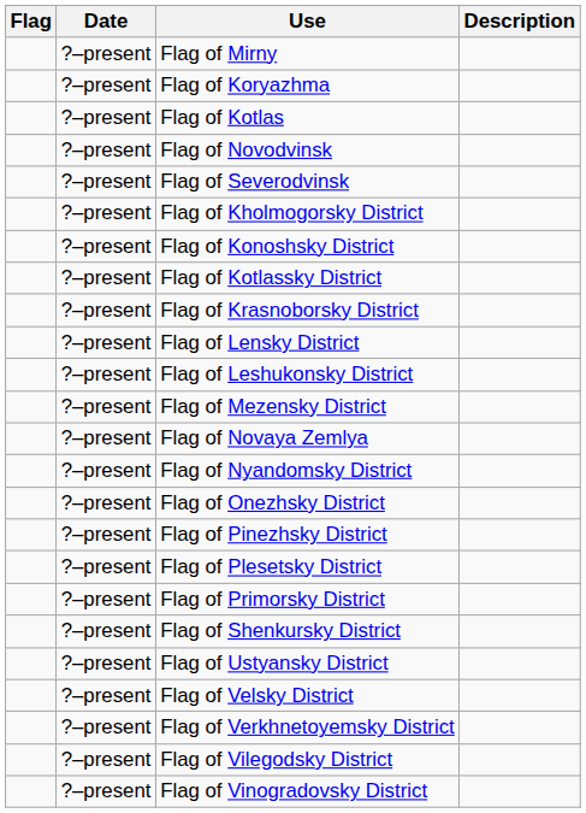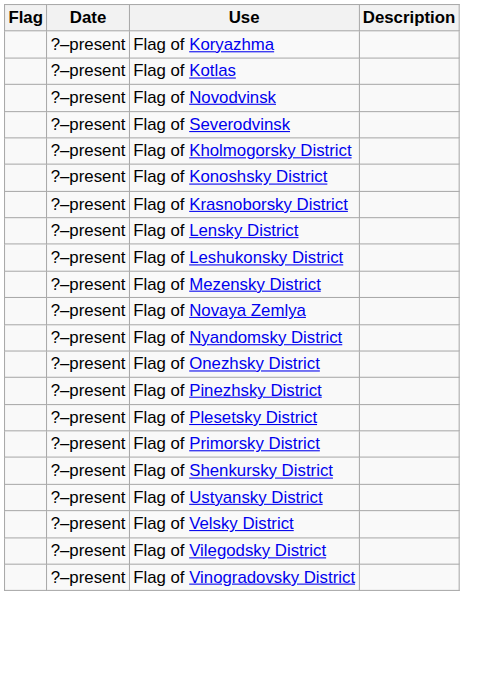- row: ?–present | Flag of Mirny
- row: ?–present | Flag of Kotlassky District
- row: ?–present | Flag of Verkhnetoyemsky District
